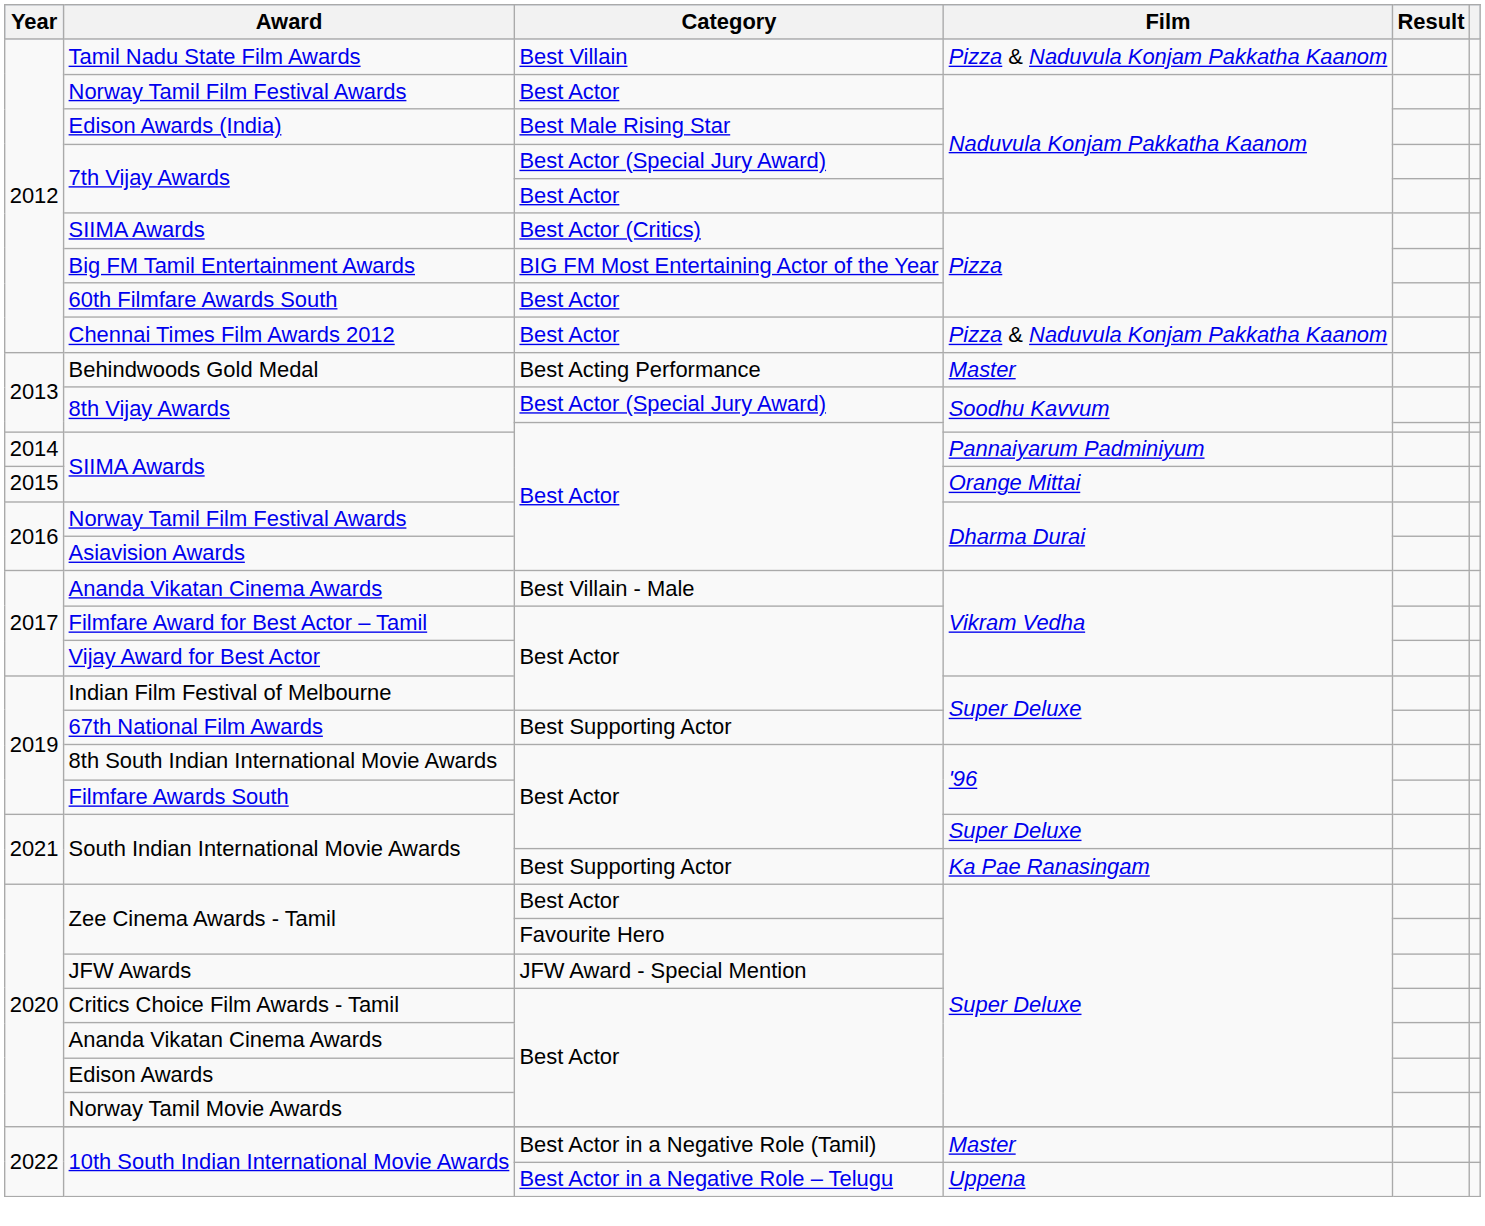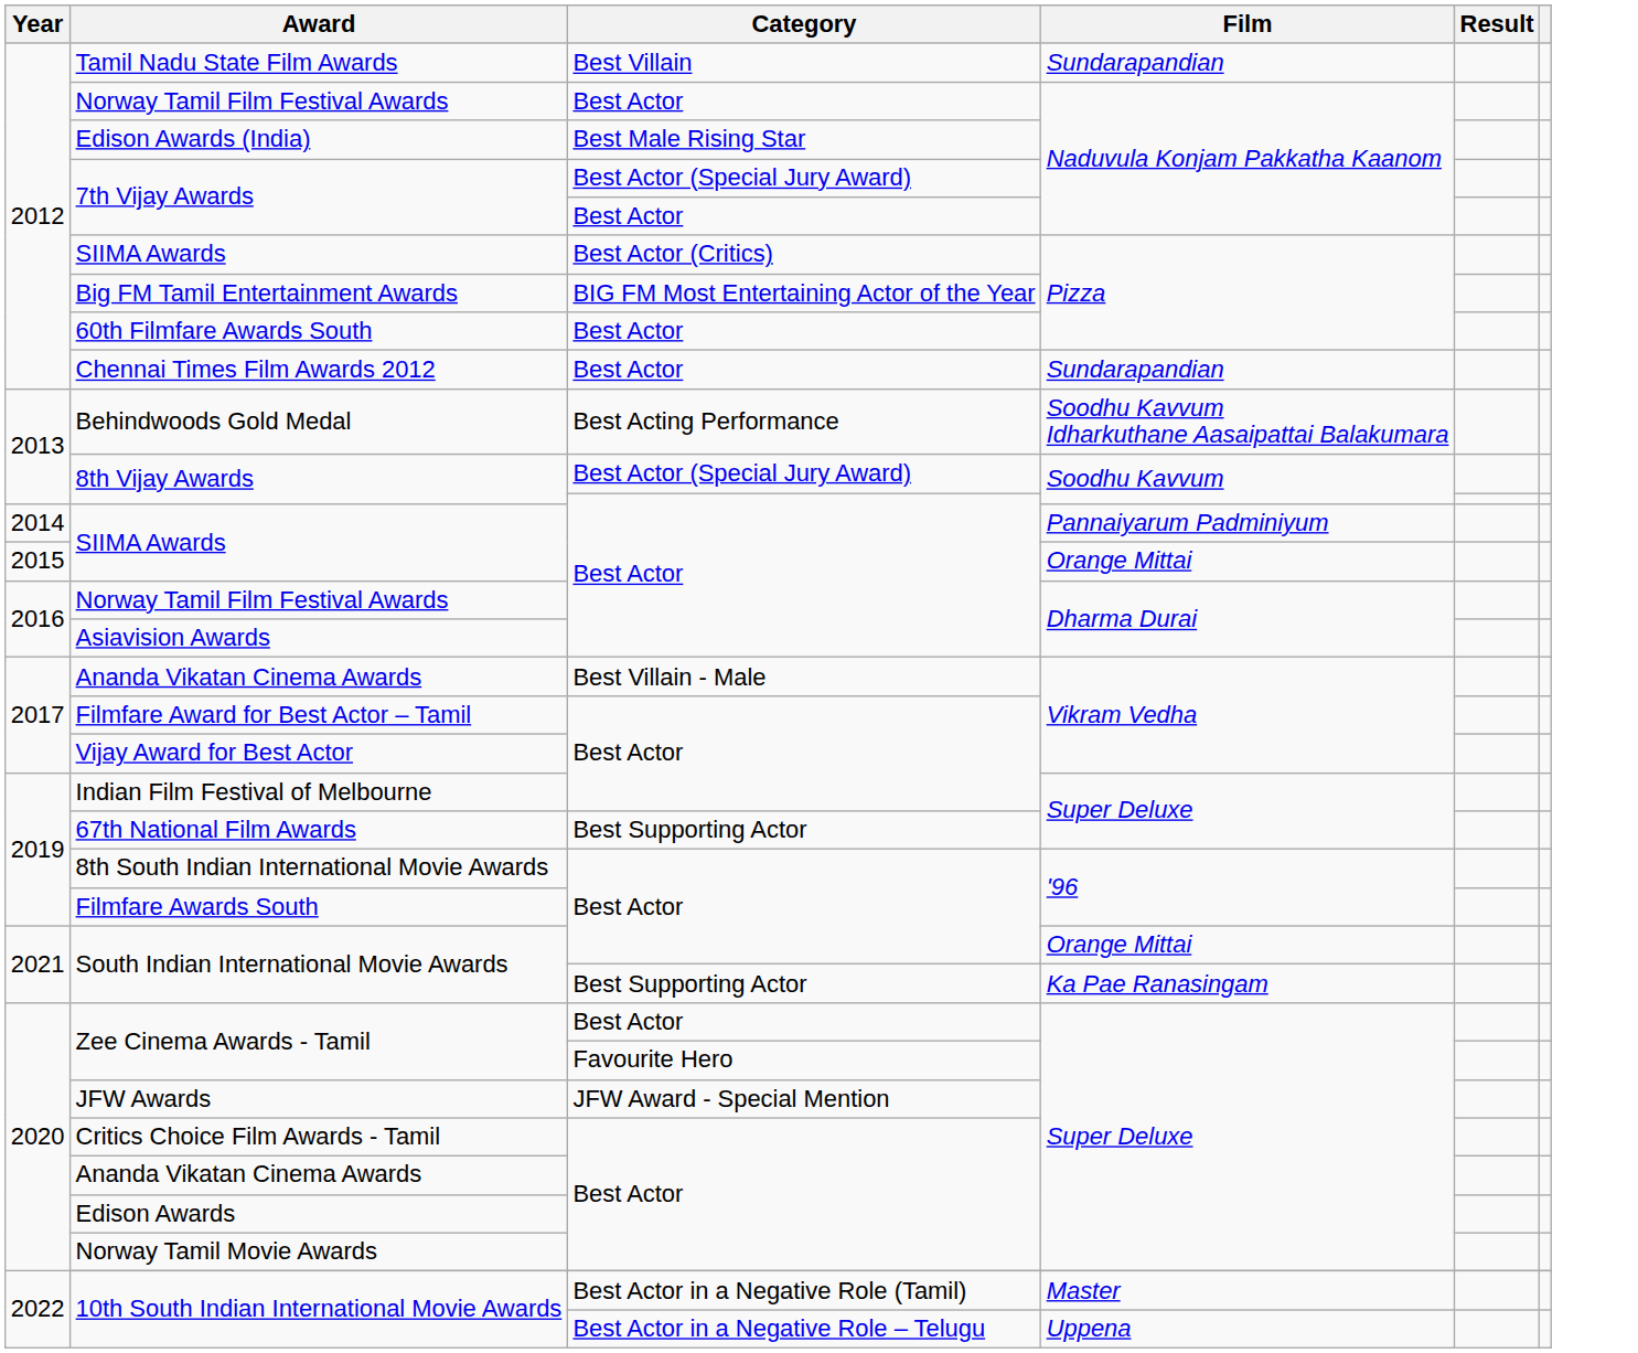Tamil Nadu State Film Awards | Film: Pizza & Naduvula Konjam Pakkatha Kaanom -> Sundarapandian
Chennai Times Film Awards 2012 | Film: Pizza & Naduvula Konjam Pakkatha Kaanom -> Sundarapandian
Behindwoods Gold Medal | Film: Master -> Soodhu Kavvum Idharkuthane Aasaipattai Balakumara
South Indian International Movie Awards / Best Actor | Film: Super Deluxe -> Orange Mittai
